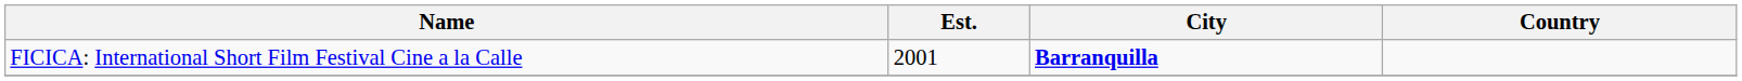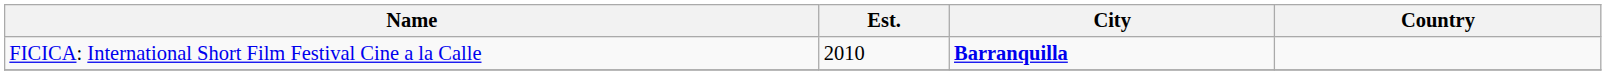FICICA: International Short Film Festival Cine a la Calle | Est.: 2001 -> 2010
